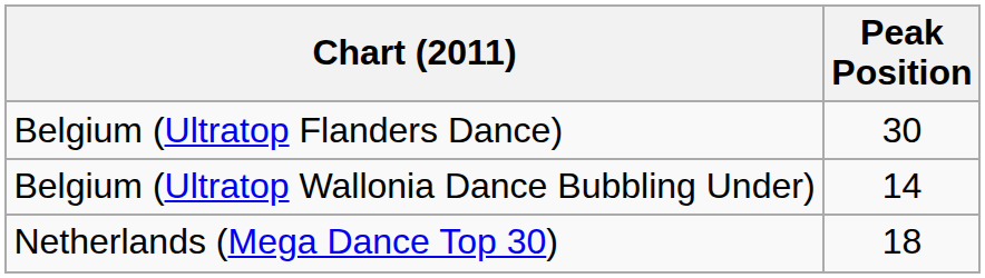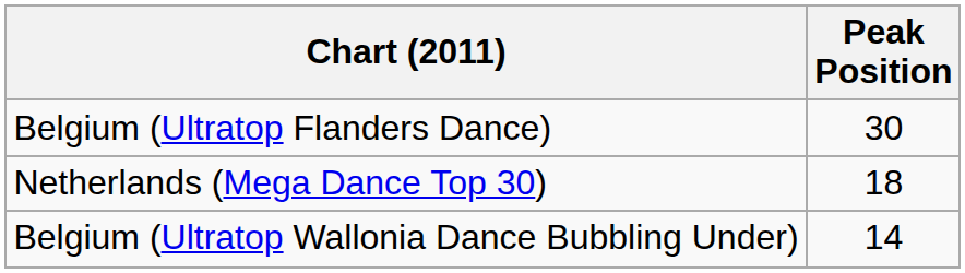rows swapped: Belgium (Ultratop Wallonia Dance Bubbling Under) <-> Netherlands (Mega Dance Top 30)
